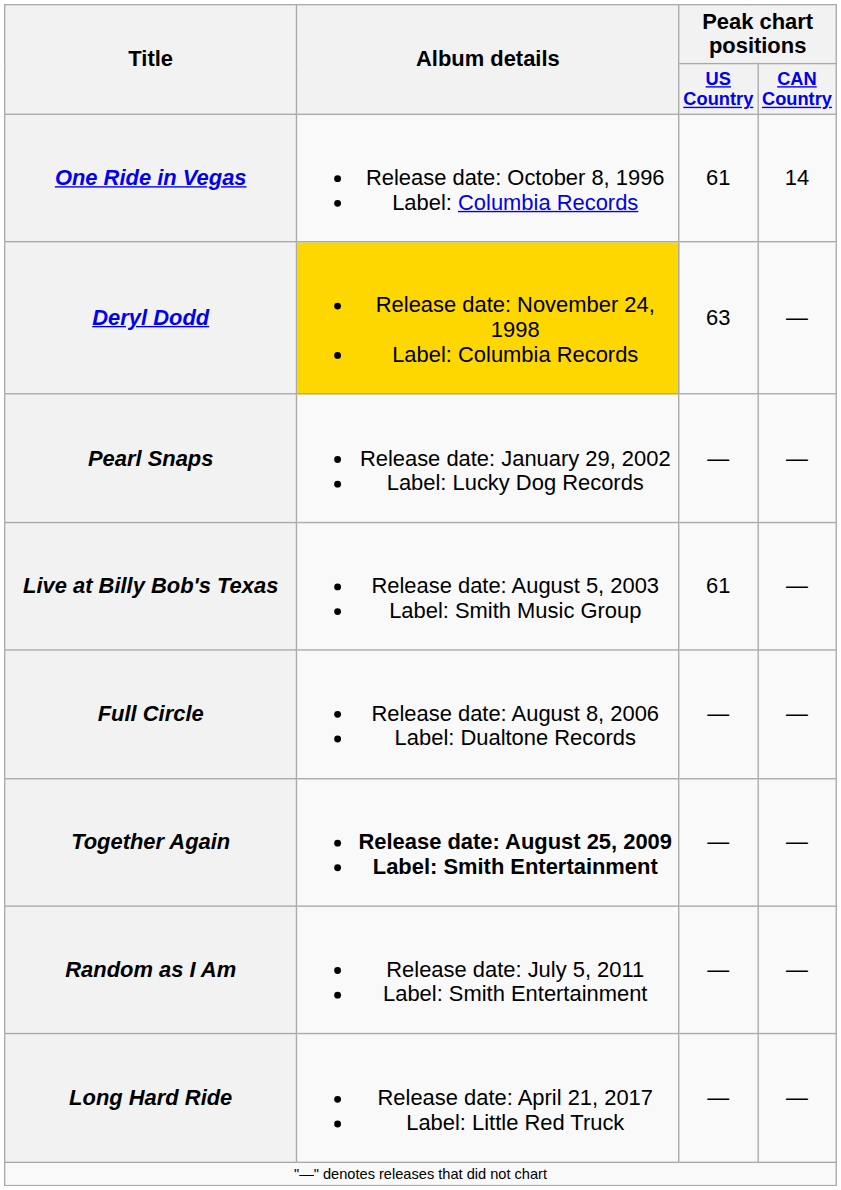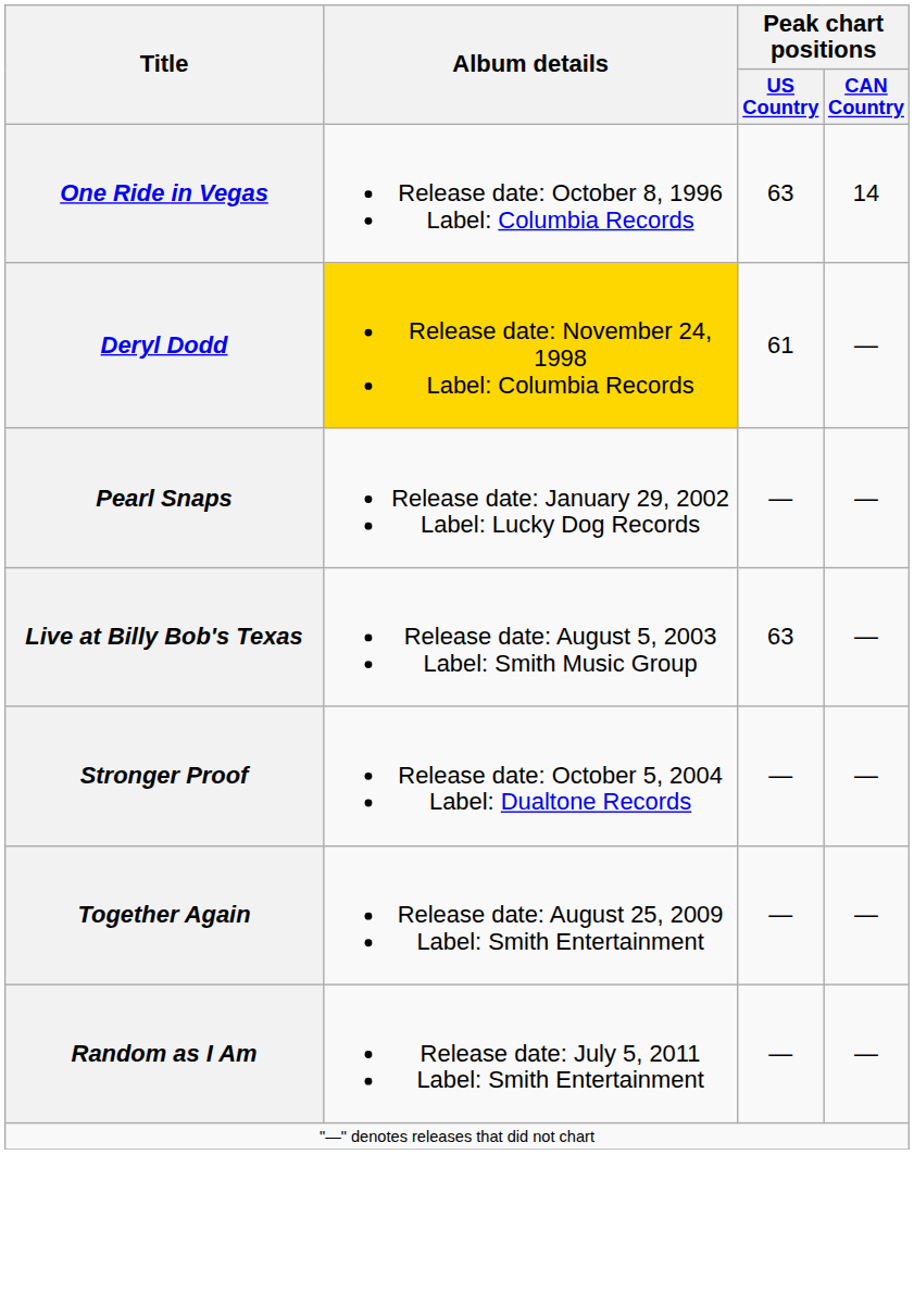One Ride in Vegas | Peak chart positions / US Country: 61 -> 63
Deryl Dodd | Peak chart positions / US Country: 63 -> 61
Live at Billy Bob's Texas | Peak chart positions / US Country: 61 -> 63
+ row: Stronger Proof | Release date: October 5, 2004 Label: Dualtone Records | — | —
- row: Full Circle | Release date: August 8, 2006 Label: Dualtone Records | — | —
Together Again | Album details: bold -> normal
- row: Long Hard Ride | Release date: April 21, 2017 Label: Little Red Truck | — | —
